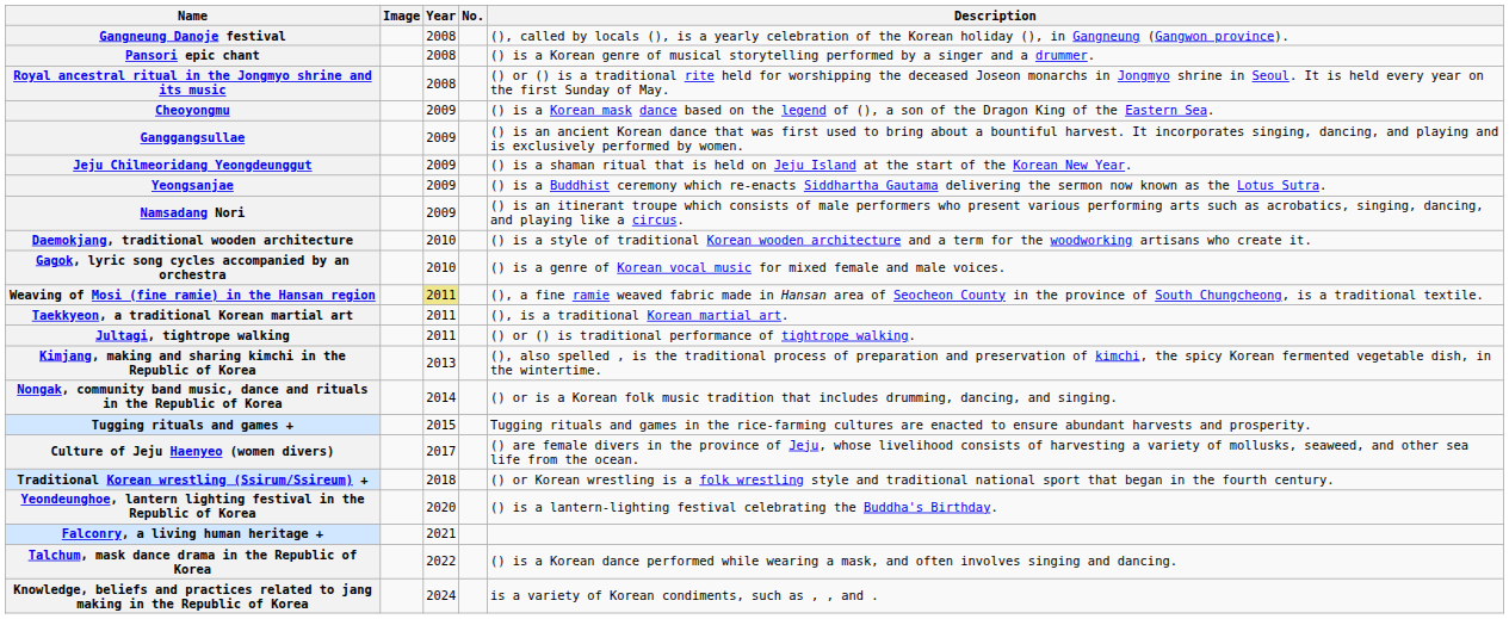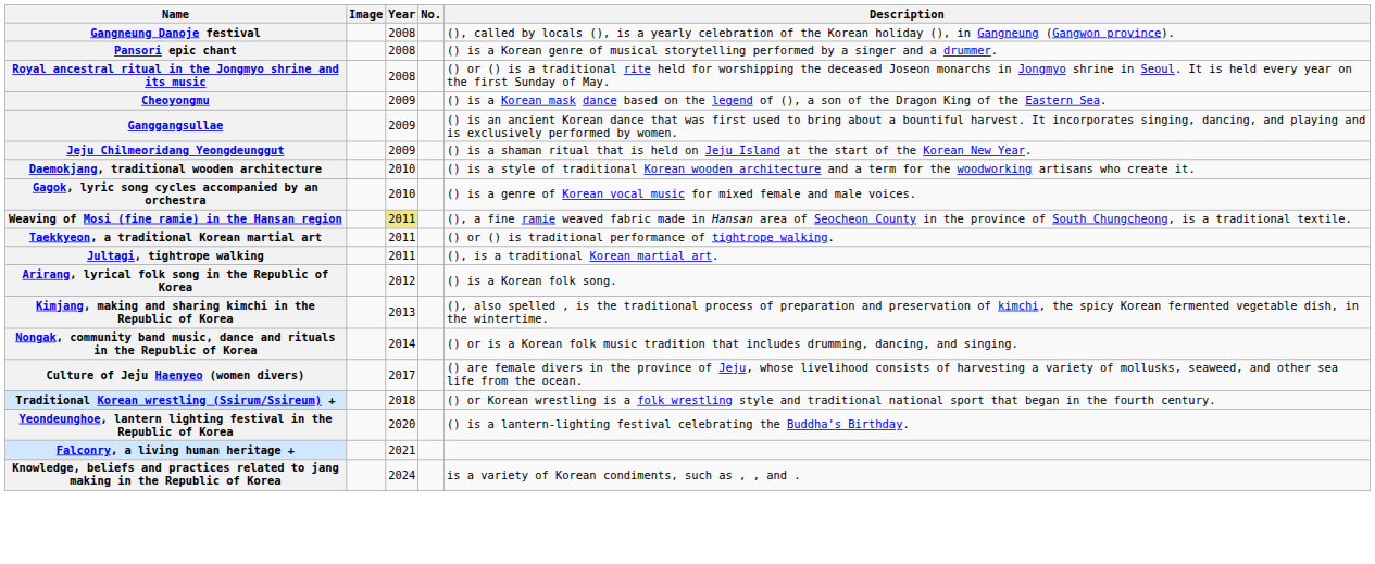- row: Yeongsanjae | 2009 | () is a Buddhist ceremony which re-enacts Siddhartha Gautama delivering the sermon now known as the Lotus Sutra.
- row: Namsadang Nori | 2009 | () is an itinerant troupe which consists of male performers who present various performing arts such as acrobatics, singing, dancing, and playing like a circus.
Taekkyeon, a traditional Korean martial art | Description: (), is a traditional Korean martial art. -> () or () is traditional performance of tightrope walking.
Jultagi, tightrope walking | Description: () or () is traditional performance of tightrope walking. -> (), is a traditional Korean martial art.
+ row: Arirang, lyrical folk song in the Republic of Korea | 2012 | () is a Korean folk song.
- row: Tugging rituals and games + | 2015 | Tugging rituals and games in the rice-farming cultures are enacted to ensure abundant harvests and prosperity.
- row: Talchum, mask dance drama in the Republic of Korea | 2022 | () is a Korean dance performed while wearing a mask, and often involves singing and dancing.
